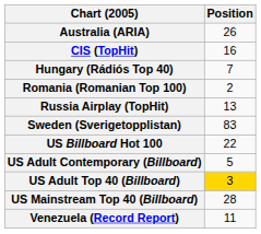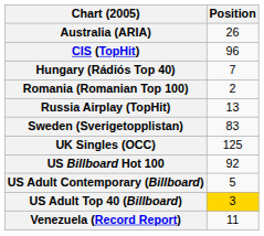CIS (TopHit) | Position: 16 -> 96
+ row: UK Singles (OCC) | 125
US Billboard Hot 100 | Position: 22 -> 92
- row: US Mainstream Top 40 (Billboard) | 28
